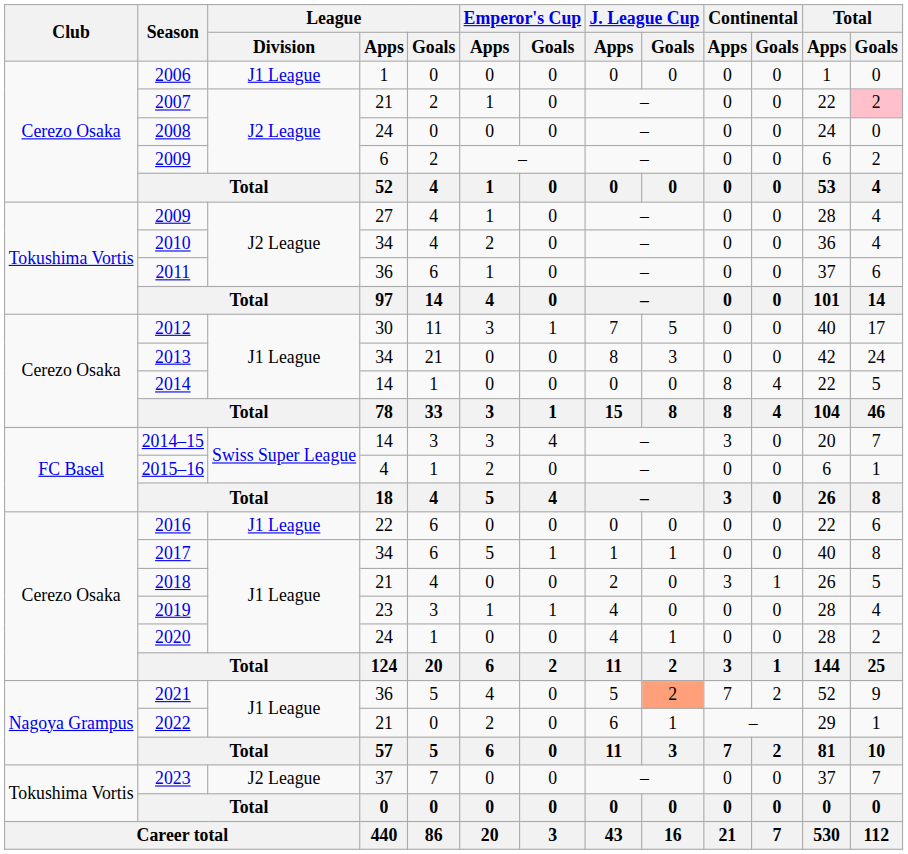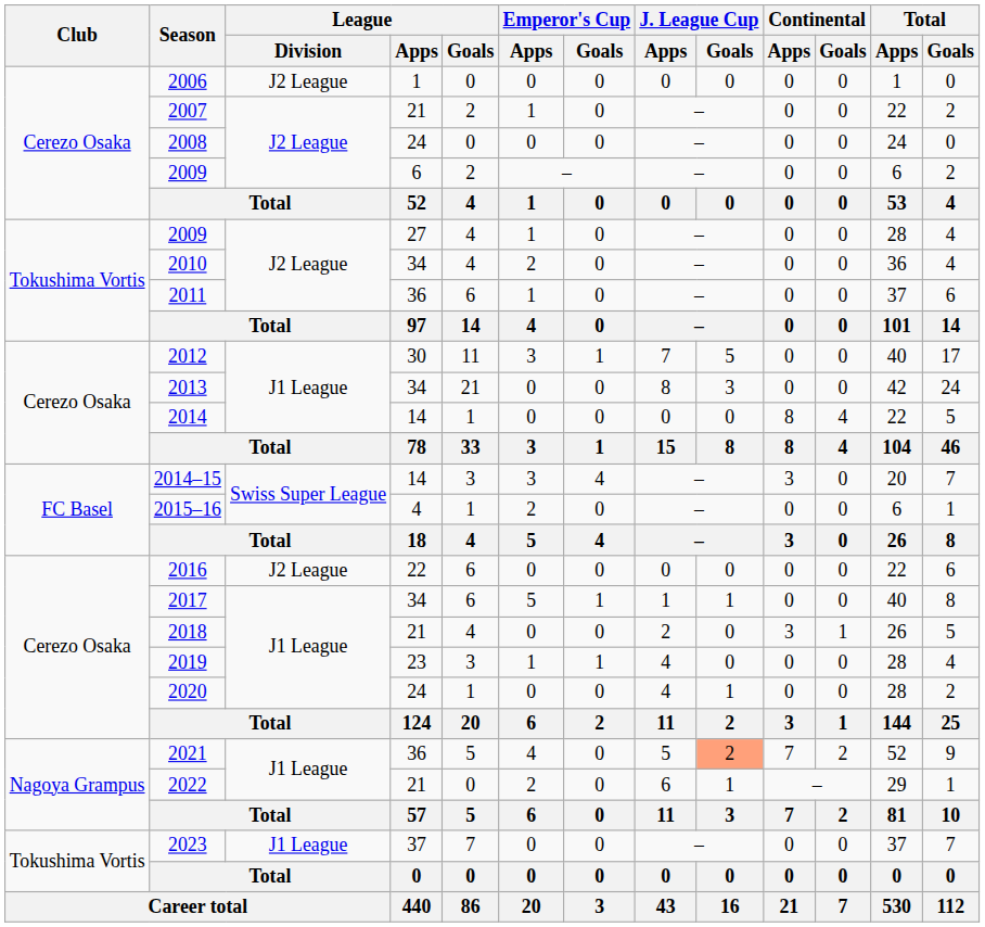2006 | League / Division: J1 League -> J2 League
2007 | Total / Goals: pink background -> no background
2016 | League / Division: J1 League -> J2 League
2023 | League / Division: J2 League -> J1 League
